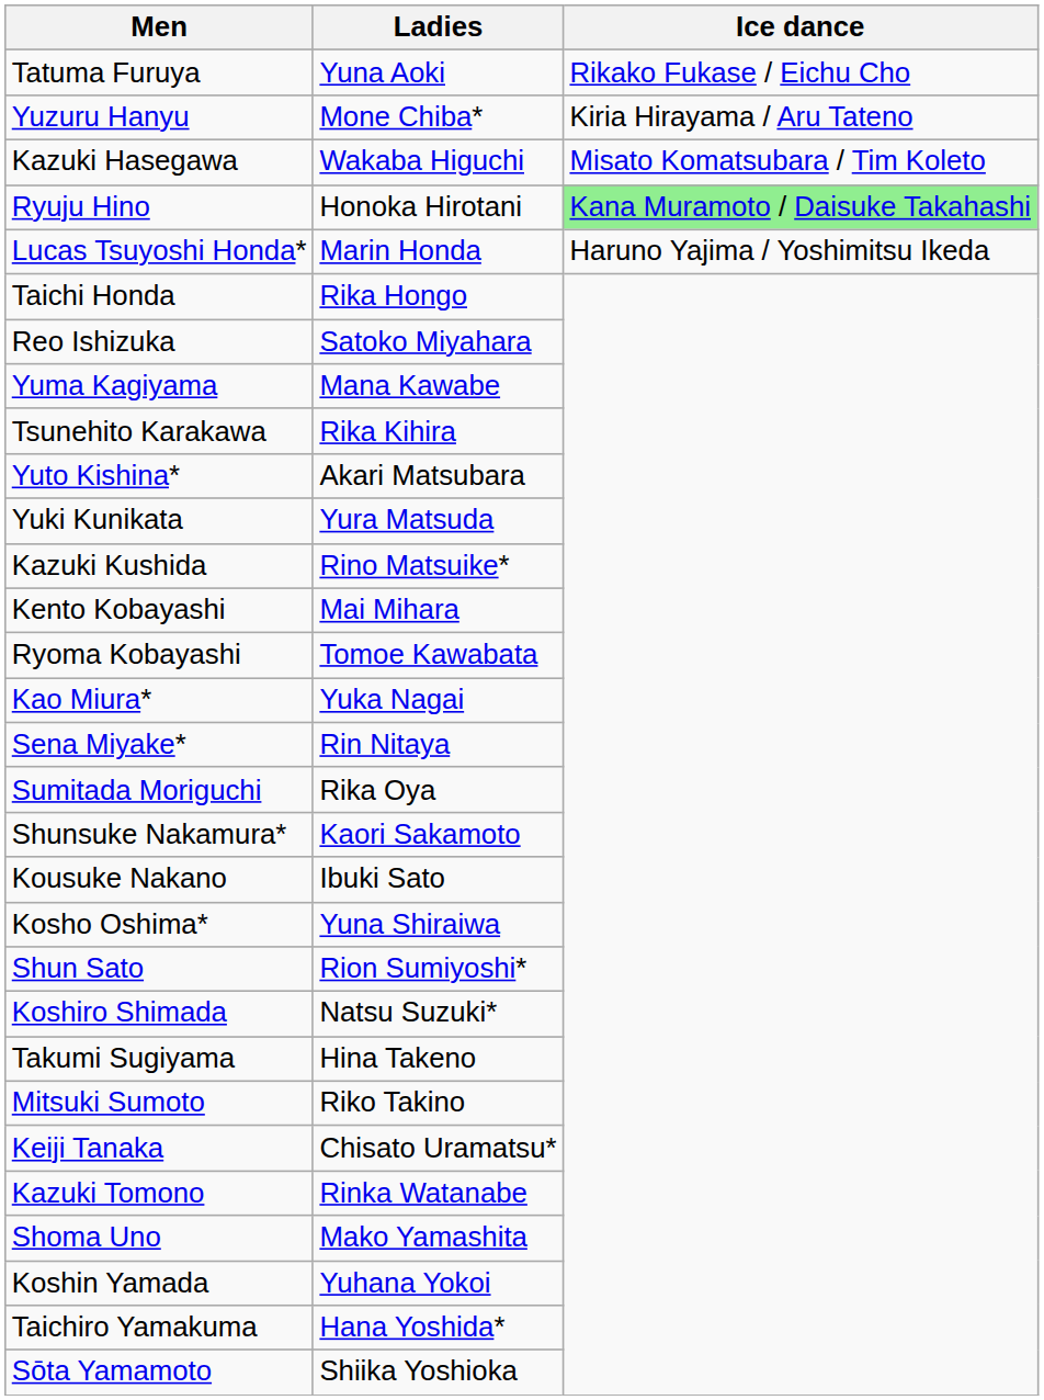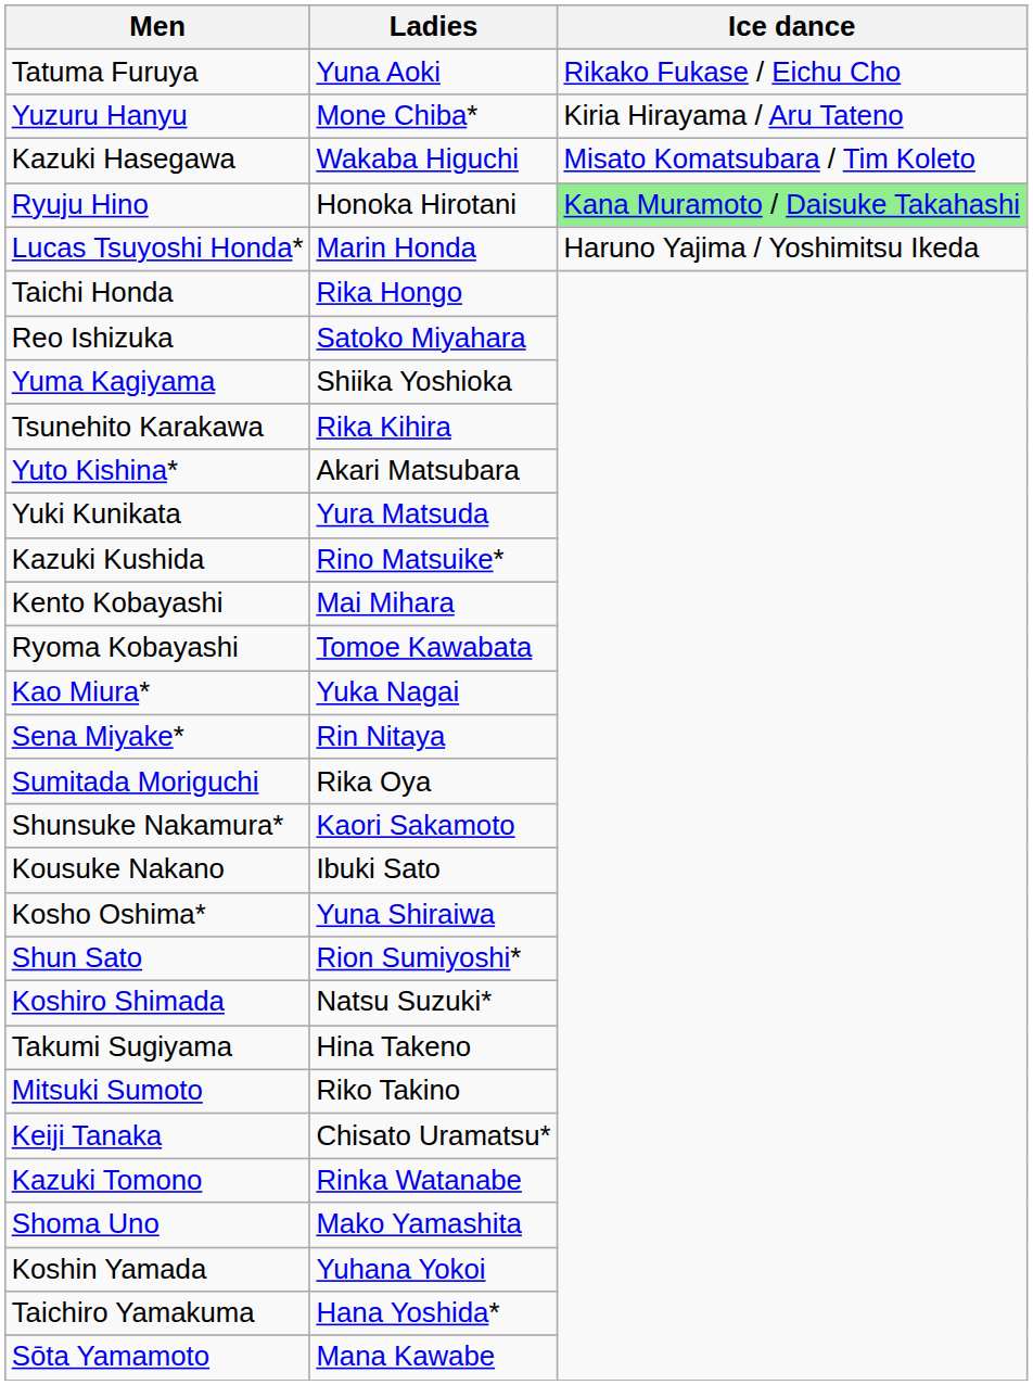Yuma Kagiyama | Ladies: Mana Kawabe -> Shiika Yoshioka
Sōta Yamamoto | Ladies: Shiika Yoshioka -> Mana Kawabe
